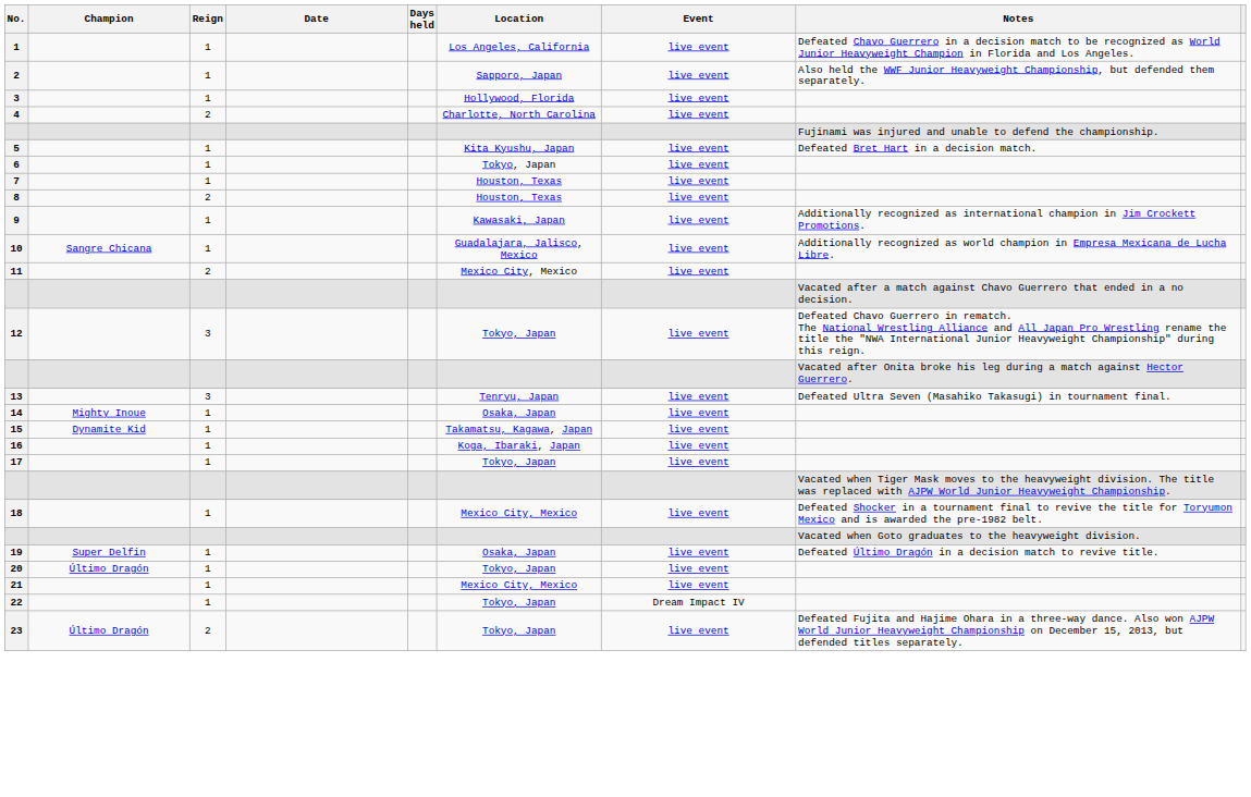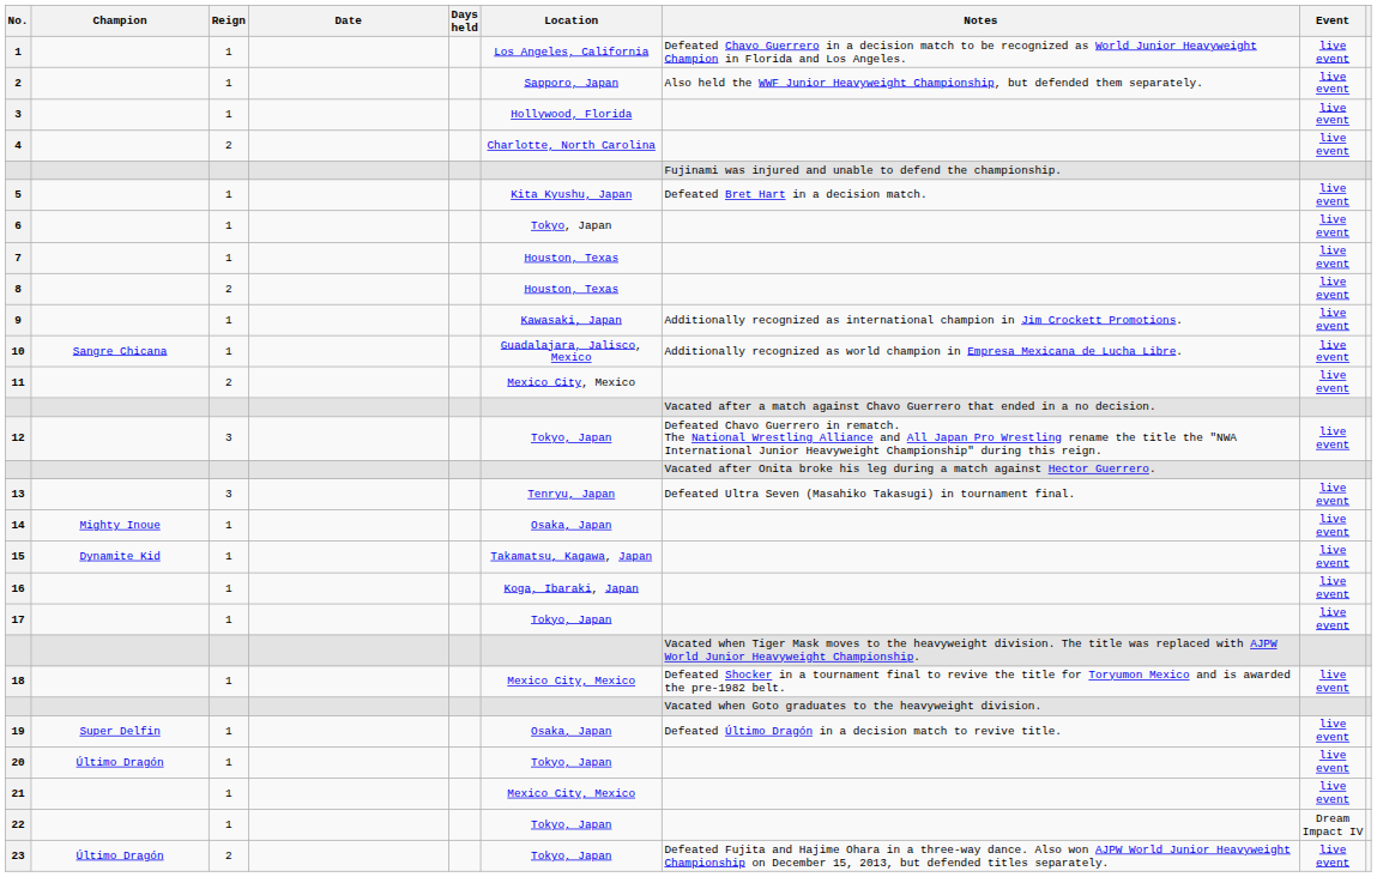columns swapped: Event <-> Notes
